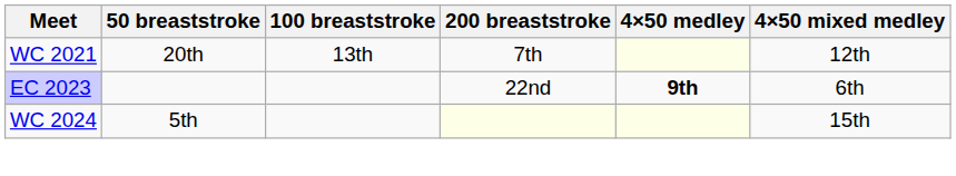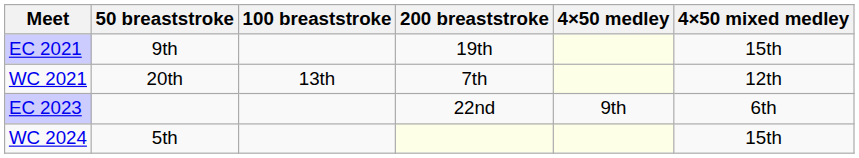+ row: EC 2021 | 9th | 19th | 15th
EC 2023 | 4×50 medley: bold -> normal
